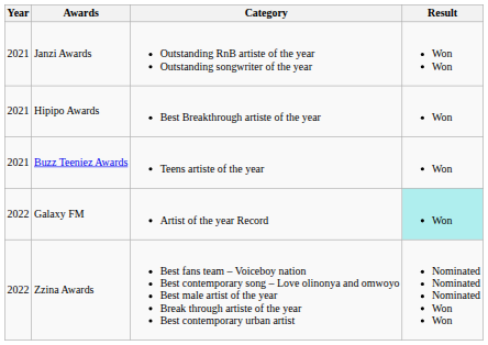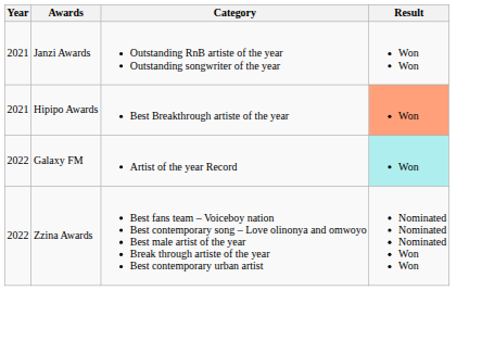Hipipo Awards | Result: no background -> lightsalmon background
- row: 2021 | Buzz Teeniez Awards | Teens artiste of the year | Won
